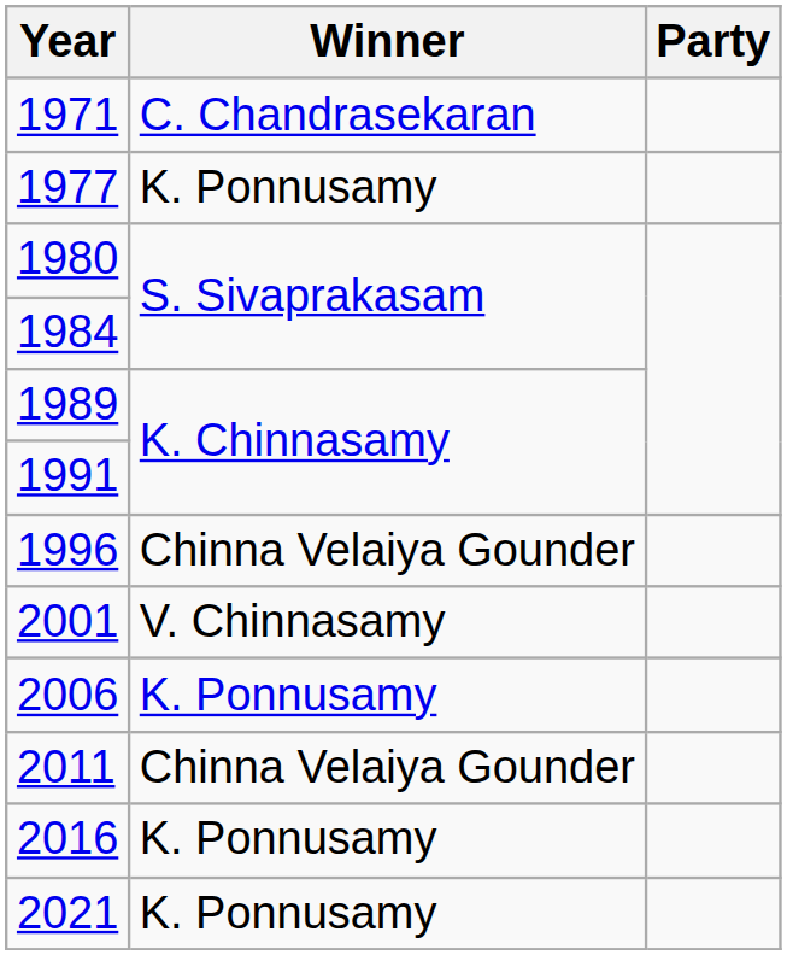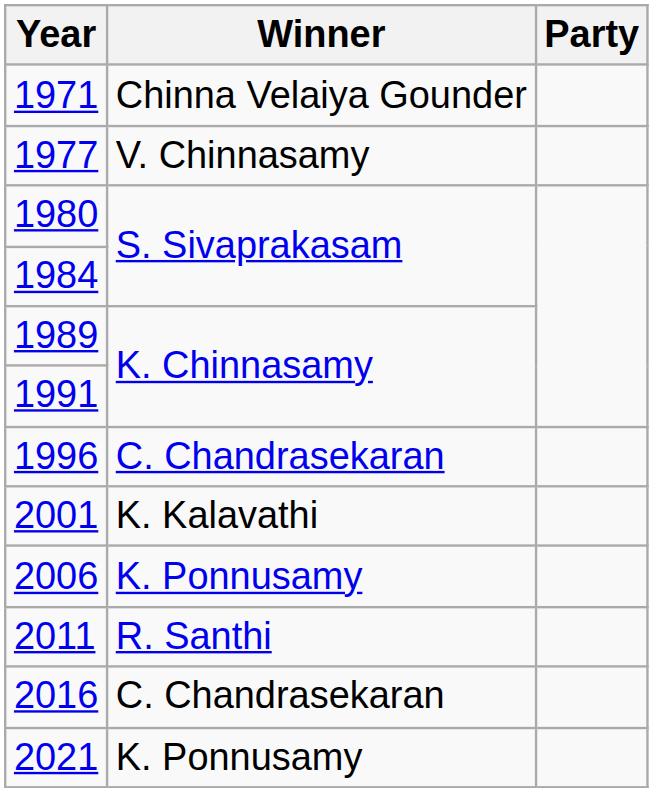1971 | Winner: C. Chandrasekaran -> Chinna Velaiya Gounder
1977 | Winner: K. Ponnusamy -> V. Chinnasamy
1996 | Winner: Chinna Velaiya Gounder -> C. Chandrasekaran
2001 | Winner: V. Chinnasamy -> K. Kalavathi
2011 | Winner: Chinna Velaiya Gounder -> R. Santhi
2016 | Winner: K. Ponnusamy -> C. Chandrasekaran
